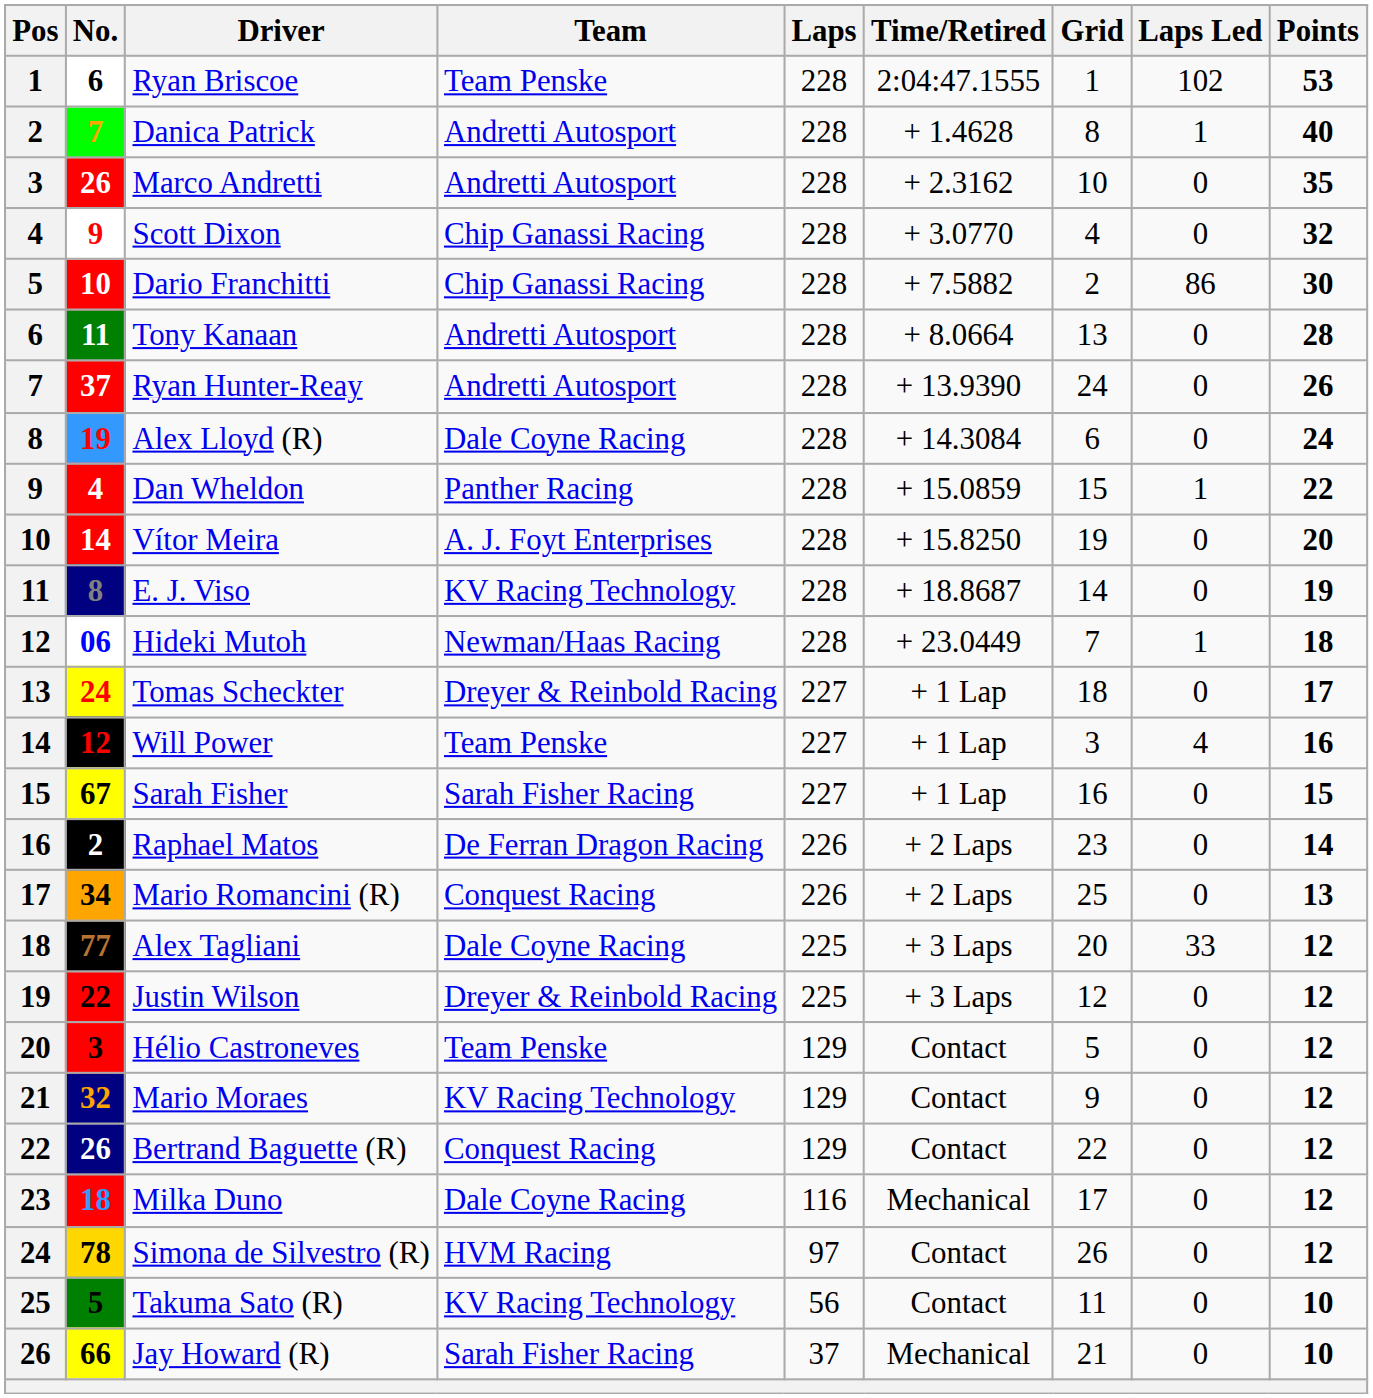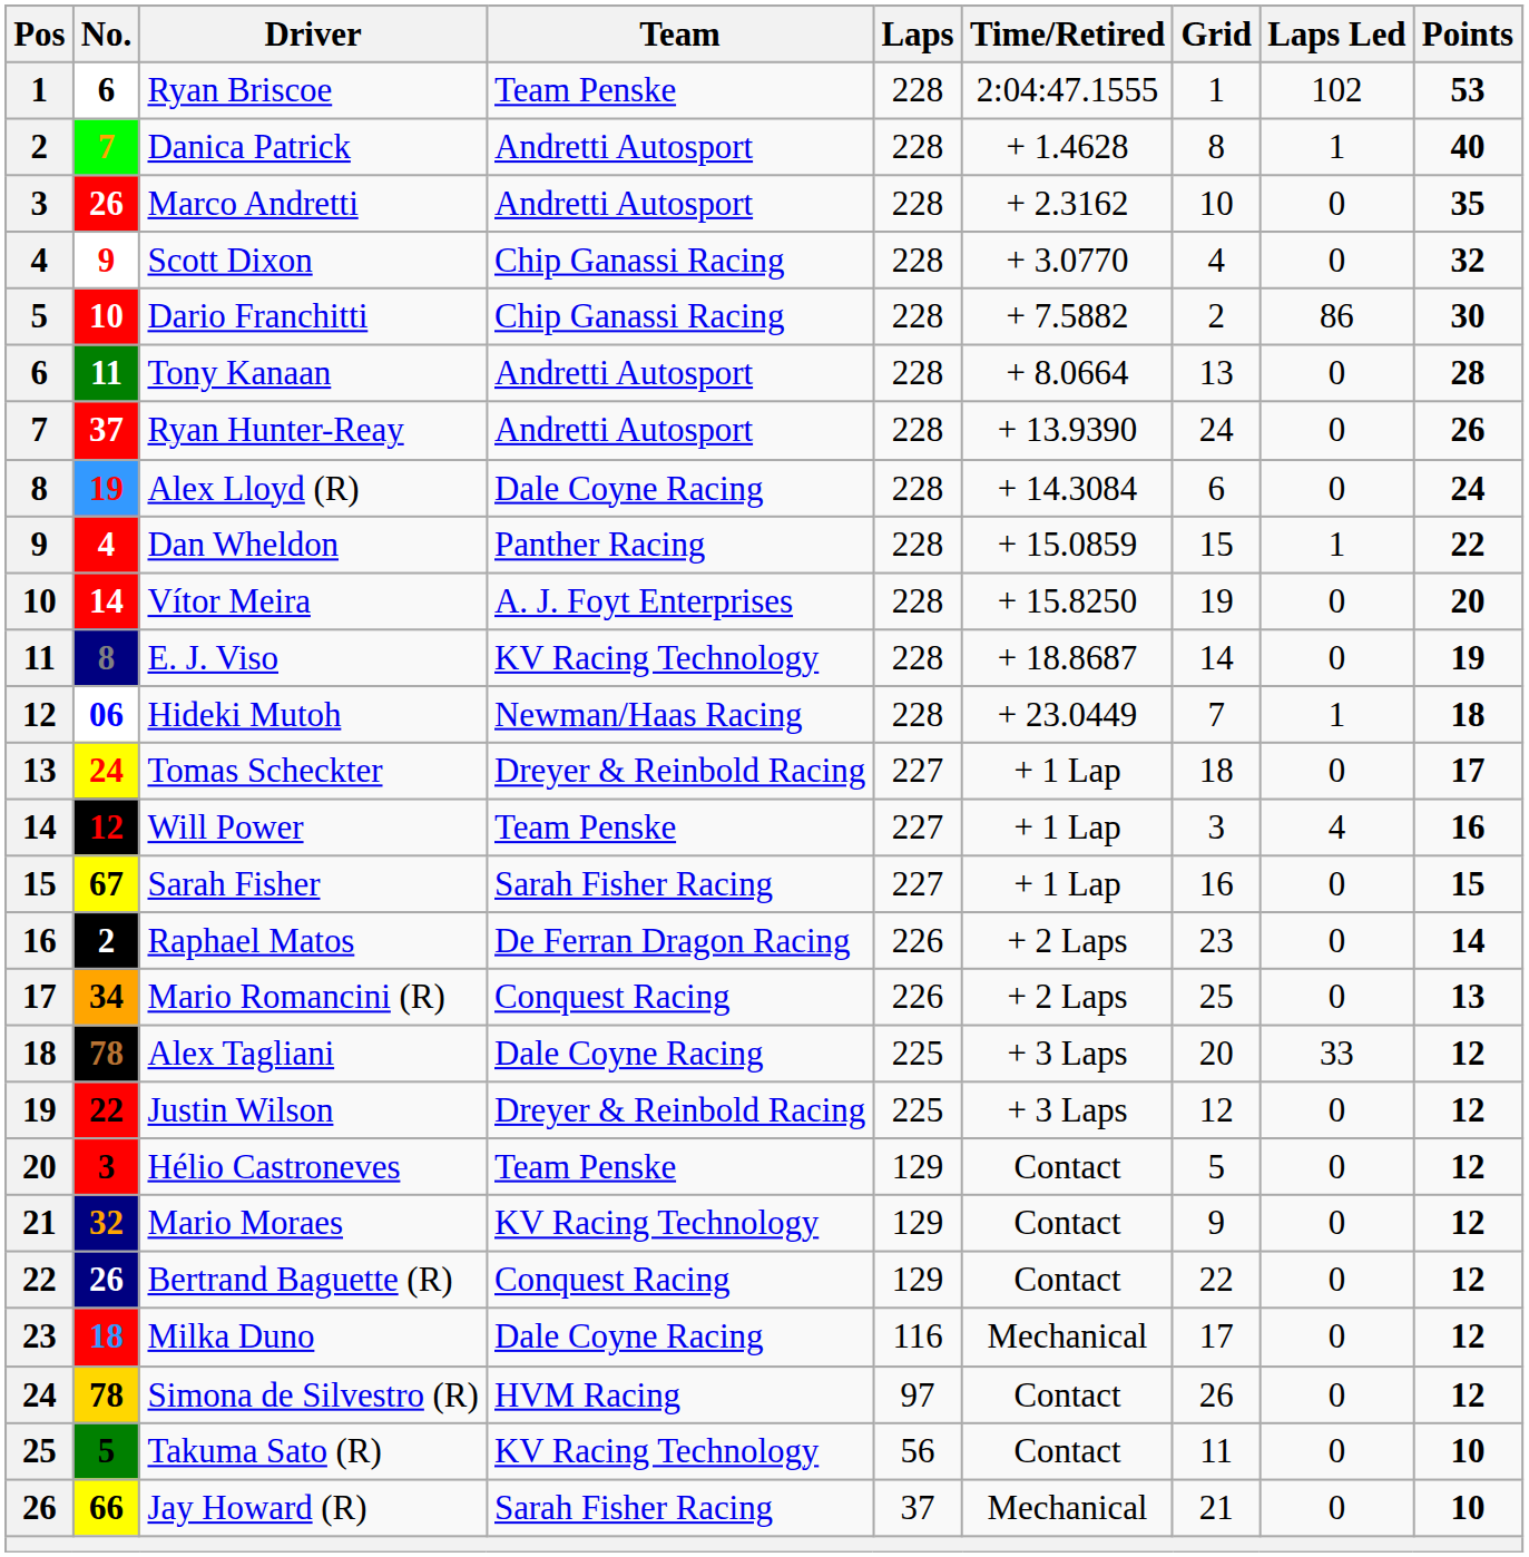Alex Tagliani | No.: 77 -> 78
